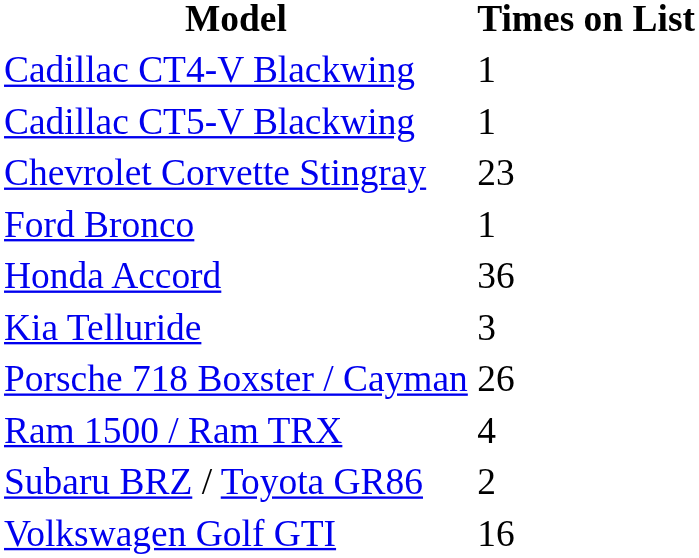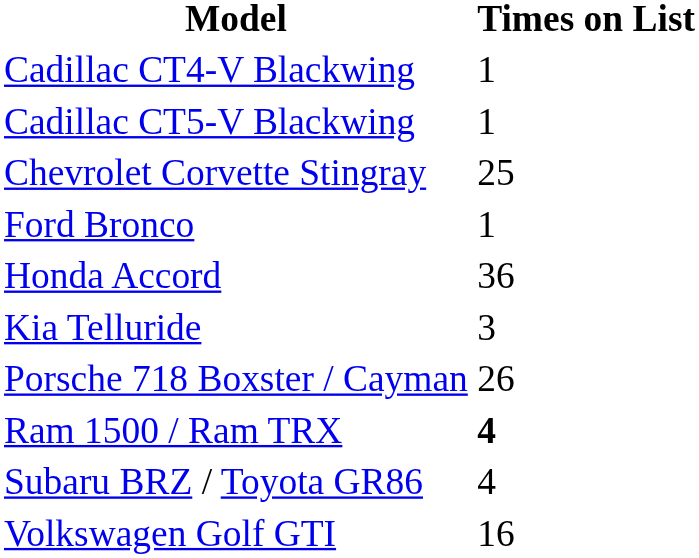Chevrolet Corvette Stingray | Times on List: 23 -> 25
Ram 1500 / Ram TRX | Times on List: normal -> bold
Subaru BRZ / Toyota GR86 | Times on List: 2 -> 4
